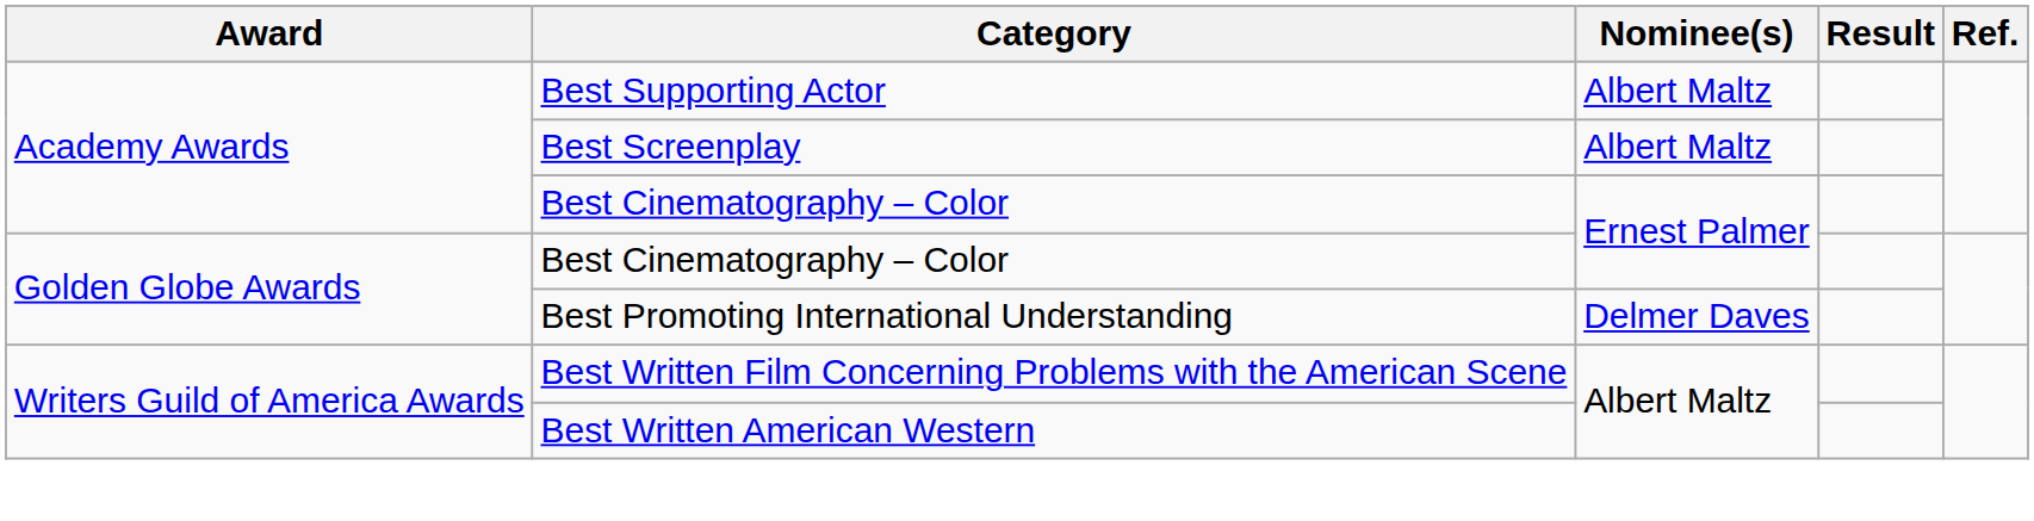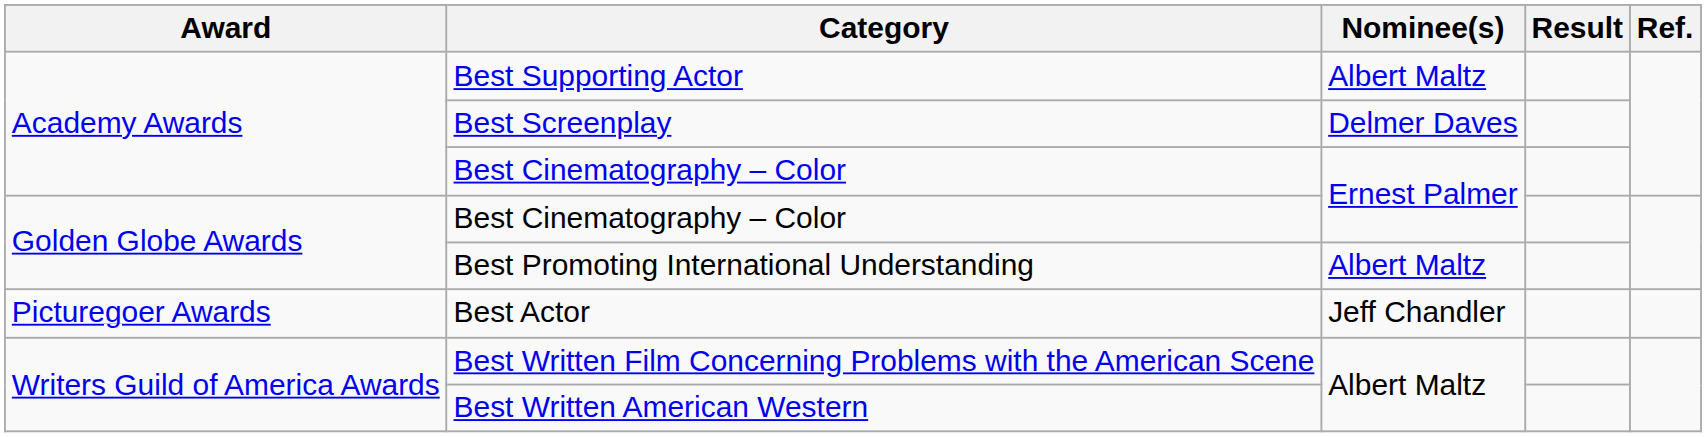Best Screenplay | Nominee(s): Albert Maltz -> Delmer Daves
Best Promoting International Understanding | Nominee(s): Delmer Daves -> Albert Maltz
+ row: Picturegoer Awards | Best Actor | Jeff Chandler
